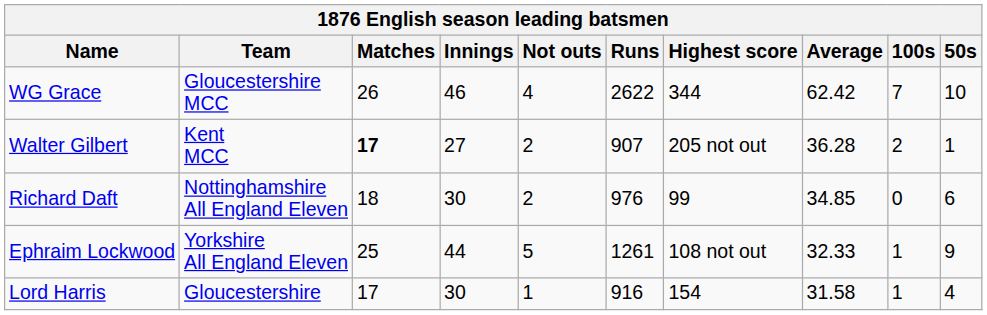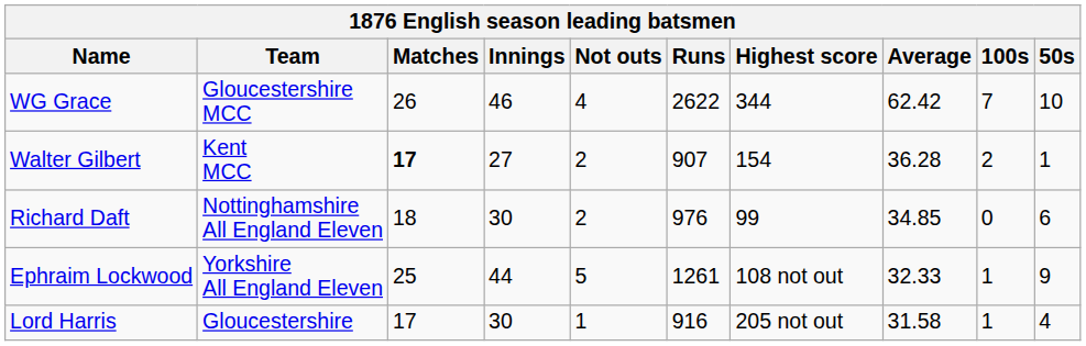Walter Gilbert | Highest score: 205 not out -> 154
Lord Harris | Highest score: 154 -> 205 not out
